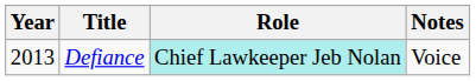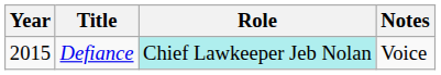Defiance | Year: 2013 -> 2015
